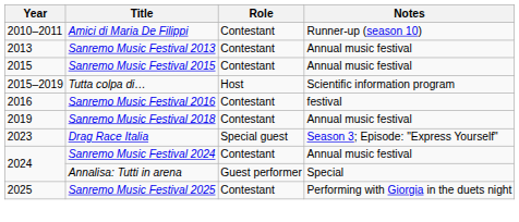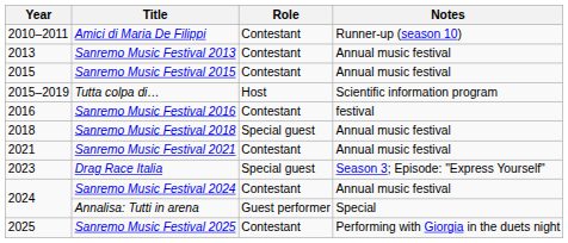Sanremo Music Festival 2018 | Year: 2019 -> 2018
Sanremo Music Festival 2018 | Role: Contestant -> Special guest
+ row: 2021 | Sanremo Music Festival 2021 | Contestant | Annual music festival
